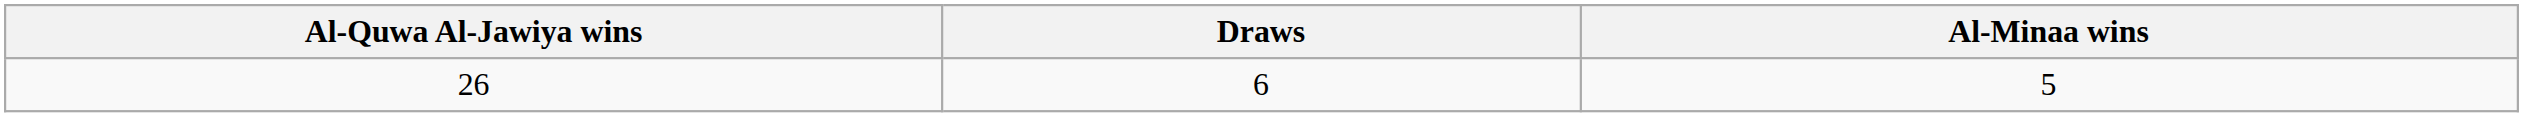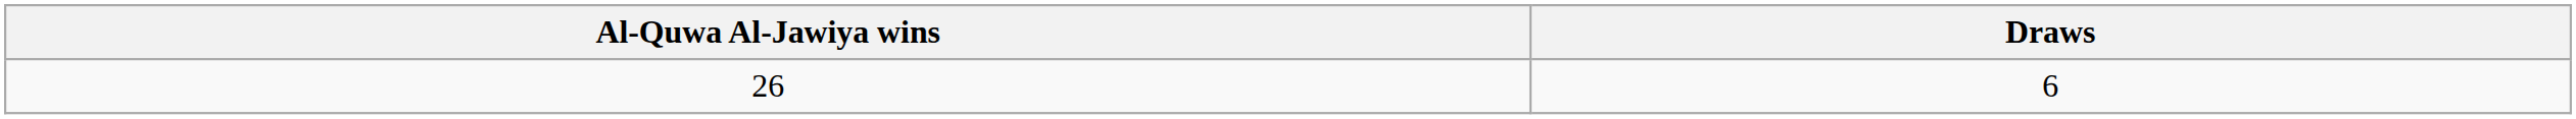- column: Al-Minaa wins | 5
